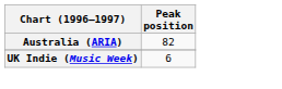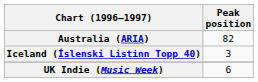+ row: Iceland (Íslenski Listinn Topp 40) | 3
